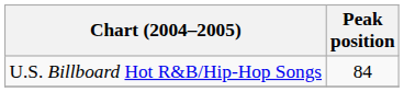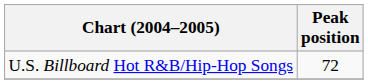U.S. Billboard Hot R&B/Hip-Hop Songs | Peak position: 84 -> 72
